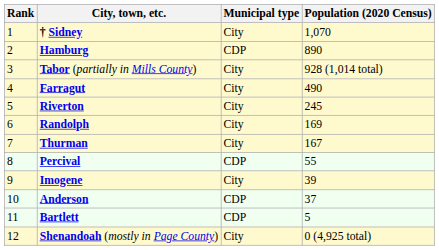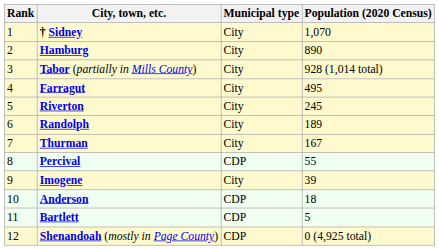Hamburg | Municipal type: CDP -> City
Farragut | Population (2020 Census): 490 -> 495
Randolph | Population (2020 Census): 169 -> 189
Anderson | Population (2020 Census): 37 -> 18
Shenandoah (mostly in Page County) | Municipal type: City -> CDP
